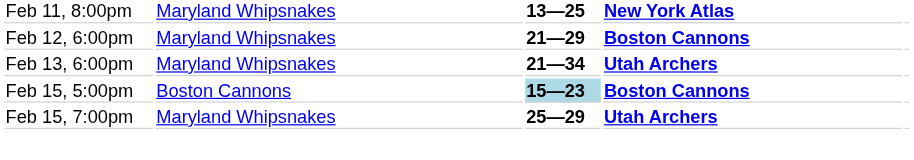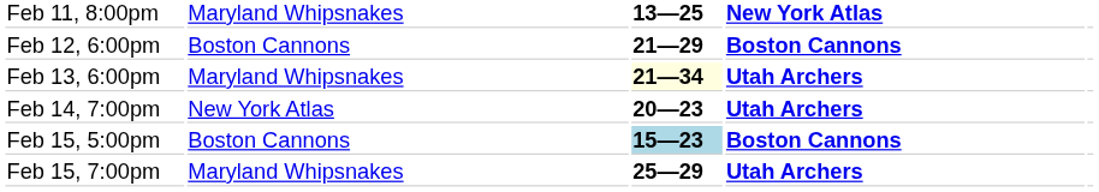Feb 12, 6:00pm | column 2: Maryland Whipsnakes -> Boston Cannons
Feb 13, 6:00pm | column 3: no background -> lightyellow background
+ row: Feb 14, 7:00pm | New York Atlas | 20—23 | Utah Archers
